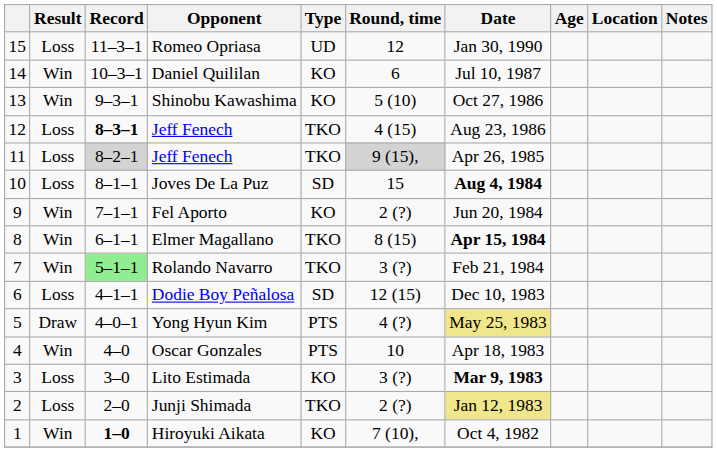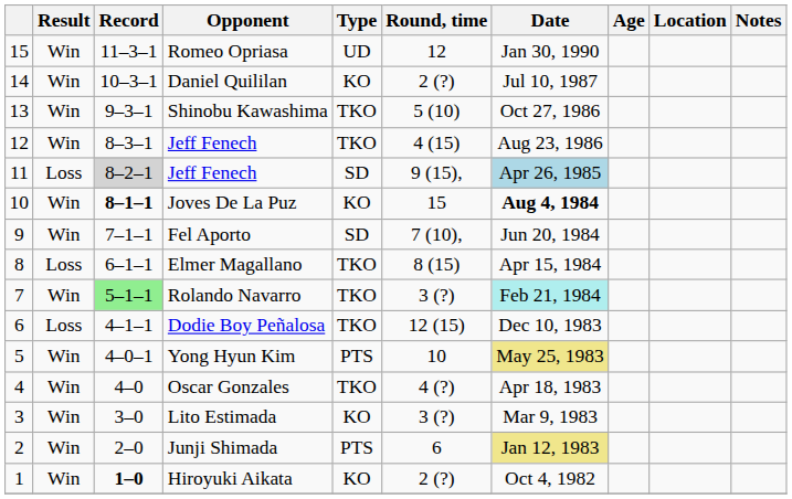Romeo Opriasa | Result: Loss -> Win
Daniel Quililan | Round, time: 6 -> 2 (?)
Shinobu Kawashima | Type: KO -> TKO
12 / Jeff Fenech | Result: Loss -> Win
12 / Jeff Fenech | Record: bold -> normal
11 / Jeff Fenech | Type: TKO -> SD
11 / Jeff Fenech | Round, time: lightgrey background -> no background
11 / Jeff Fenech | Date: no background -> lightblue background
Joves De La Puz | Result: Loss -> Win
Joves De La Puz | Record: normal -> bold
Joves De La Puz | Type: SD -> KO
Fel Aporto | Type: KO -> SD
Fel Aporto | Round, time: 2 (?) -> 7 (10),
Elmer Magallano | Result: Win -> Loss
Elmer Magallano | Date: bold -> normal
Rolando Navarro | Date: no background -> paleturquoise background
Dodie Boy Peñalosa | Type: SD -> TKO
Yong Hyun Kim | Result: Draw -> Win
Yong Hyun Kim | Round, time: 4 (?) -> 10
Oscar Gonzales | Type: PTS -> TKO
Oscar Gonzales | Round, time: 10 -> 4 (?)
Lito Estimada | Result: Loss -> Win
Lito Estimada | Date: bold -> normal
Junji Shimada | Result: Loss -> Win
Junji Shimada | Type: TKO -> PTS
Junji Shimada | Round, time: 2 (?) -> 6
Hiroyuki Aikata | Round, time: 7 (10), -> 2 (?)
